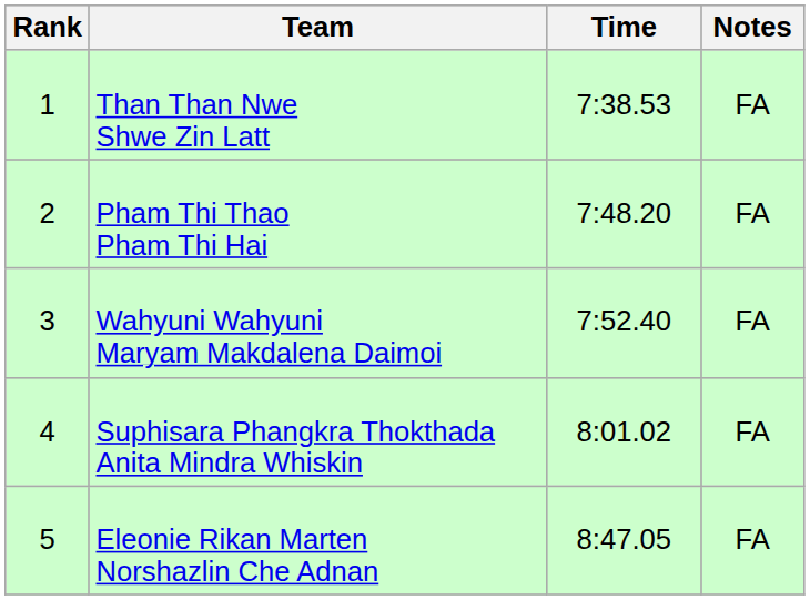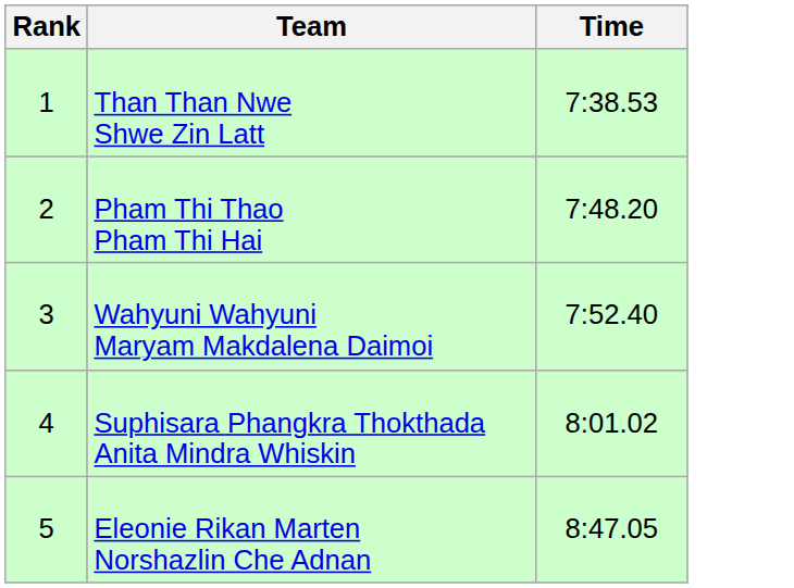- column: Notes | FA | FA | FA | FA | FA
